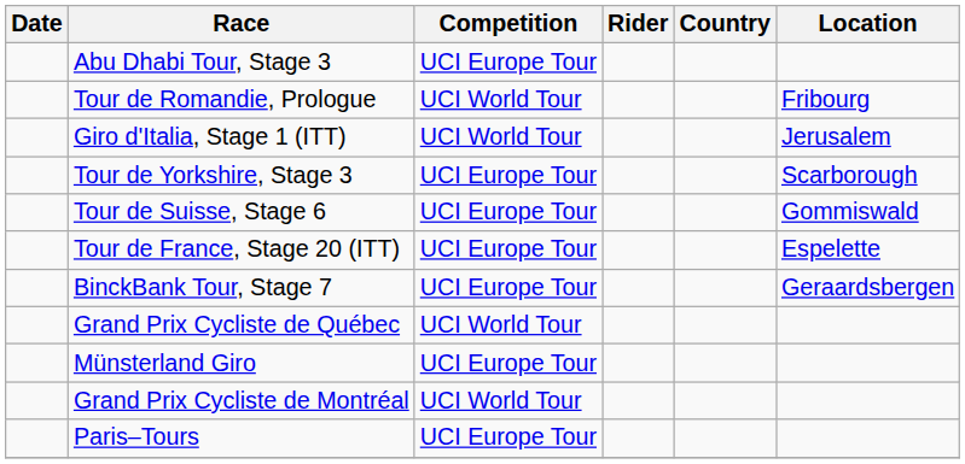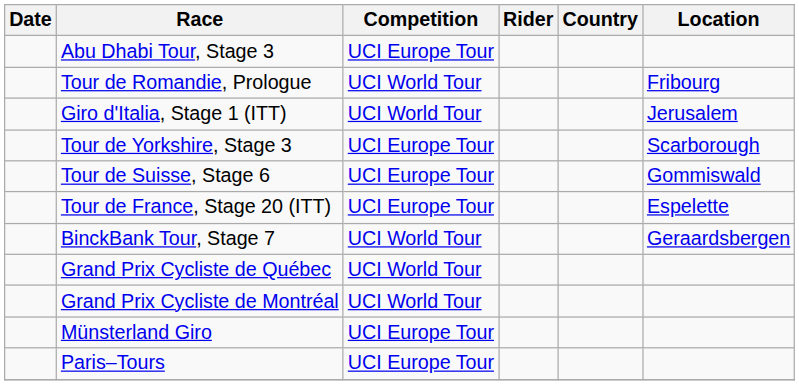BinckBank Tour, Stage 7 | Competition: UCI Europe Tour -> UCI World Tour
rows swapped: Grand Prix Cycliste de Montréal <-> Münsterland Giro
